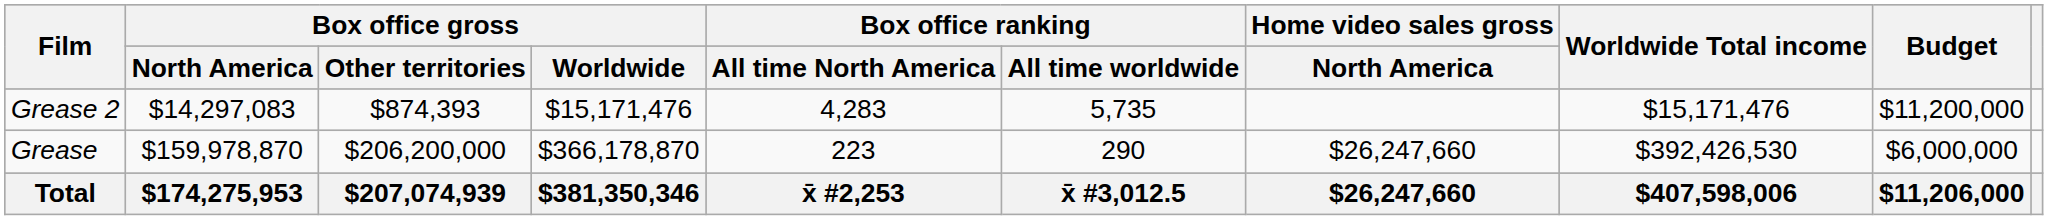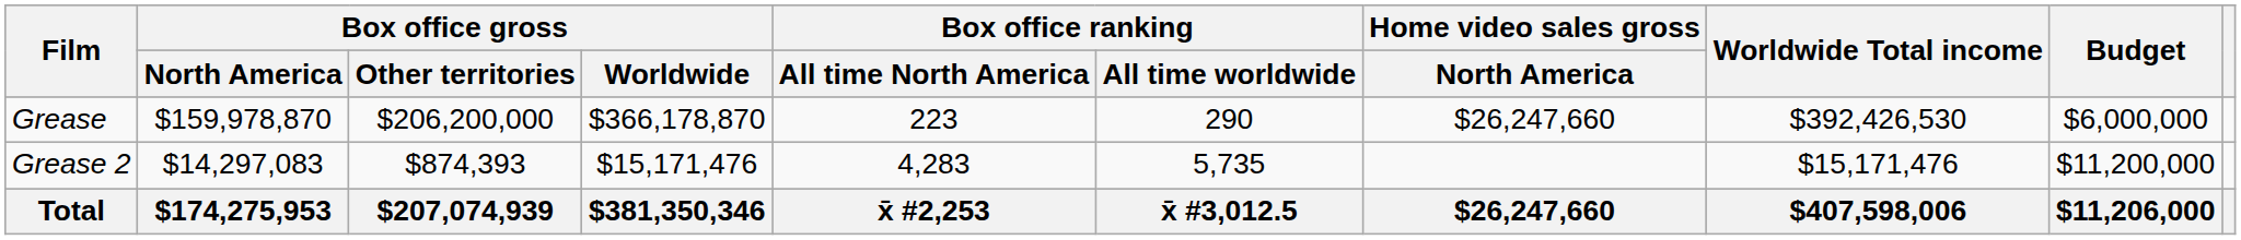rows swapped: Grease <-> Grease 2
